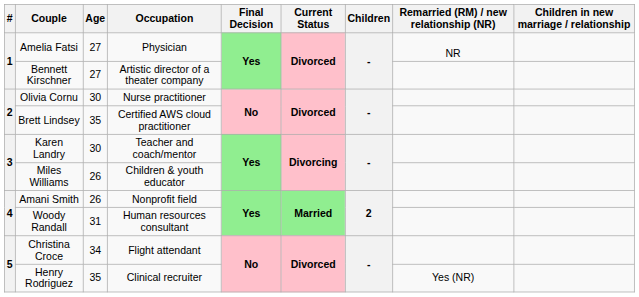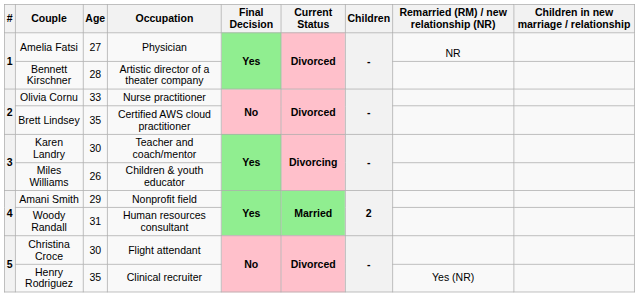Bennett Kirschner | Age: 27 -> 28
Olivia Cornu | Age: 30 -> 33
Amani Smith | Age: 26 -> 29
Christina Croce | Age: 34 -> 30
